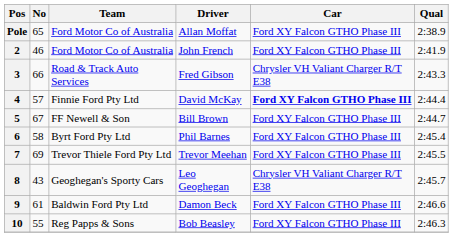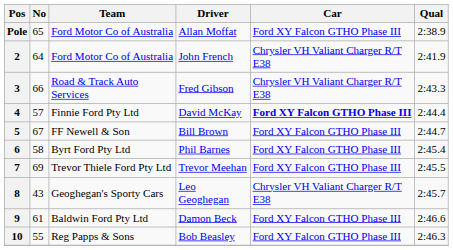2 | No: 46 -> 64
2 | Car: Ford XY Falcon GTHO Phase III -> Chrysler VH Valiant Charger R/T E38
